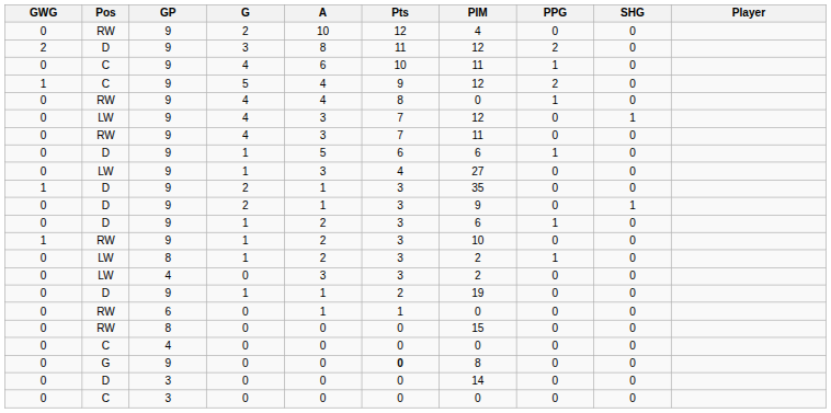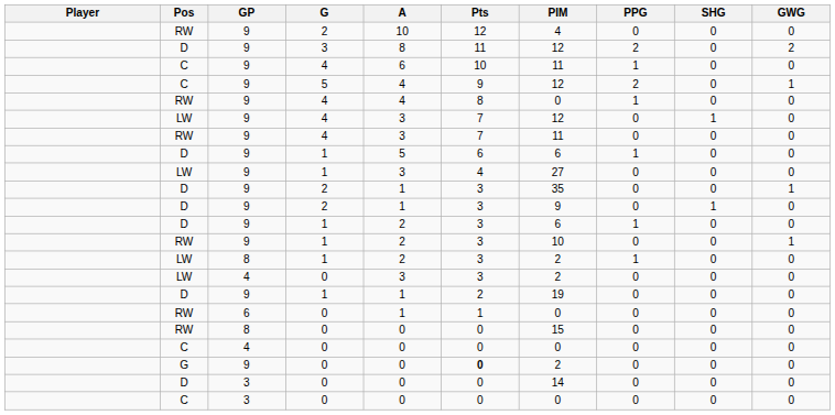columns swapped: Player <-> GWG
G / 0 | PIM: 8 -> 2
